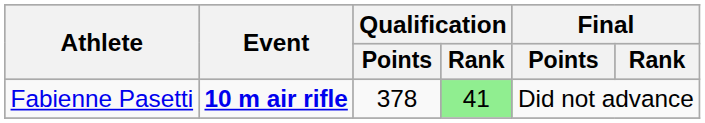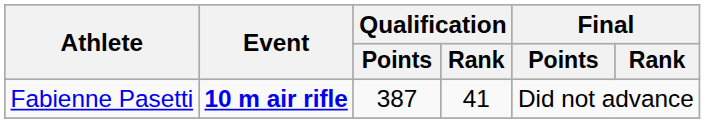Fabienne Pasetti | Qualification / Points: 378 -> 387
Fabienne Pasetti | Qualification / Rank: lightgreen background -> no background
